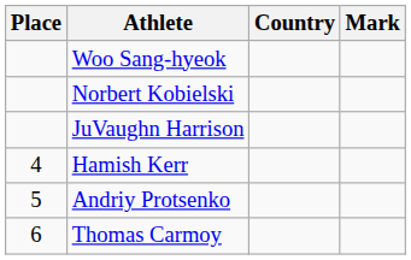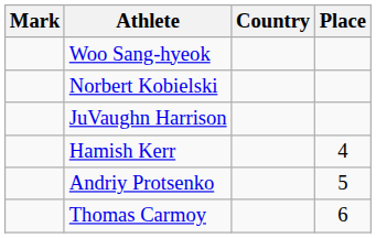columns swapped: Place <-> Mark
